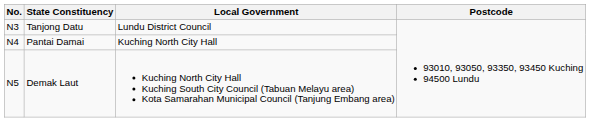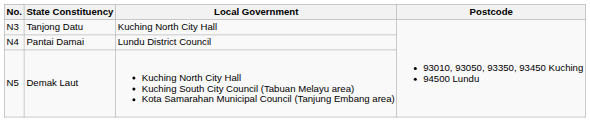Tanjong Datu | Local Government: Lundu District Council -> Kuching North City Hall
Pantai Damai | Local Government: Kuching North City Hall -> Lundu District Council
